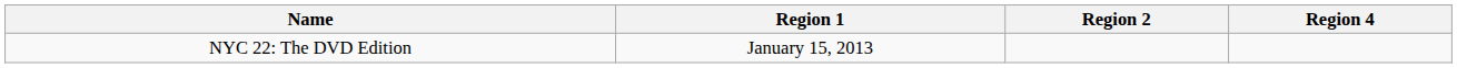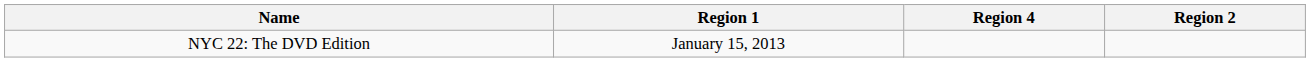columns swapped: Region 2 <-> Region 4
